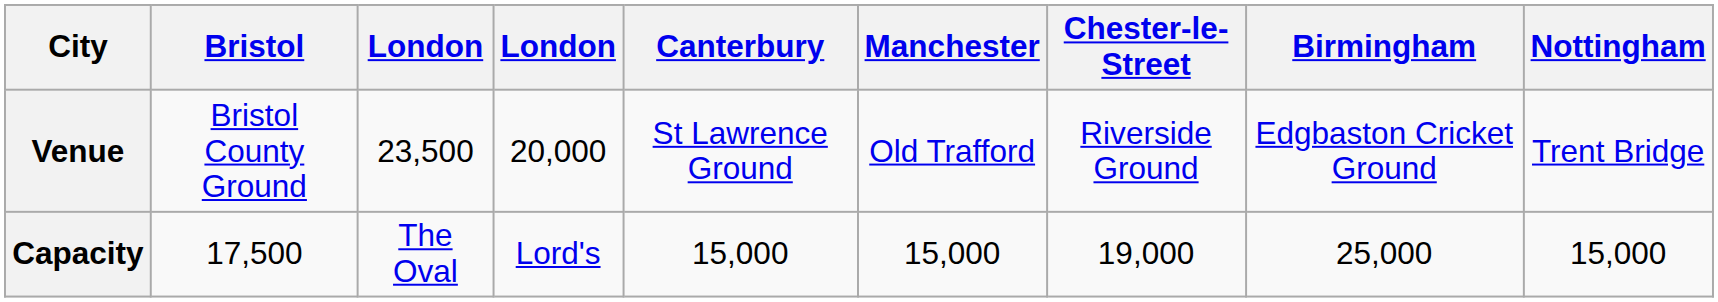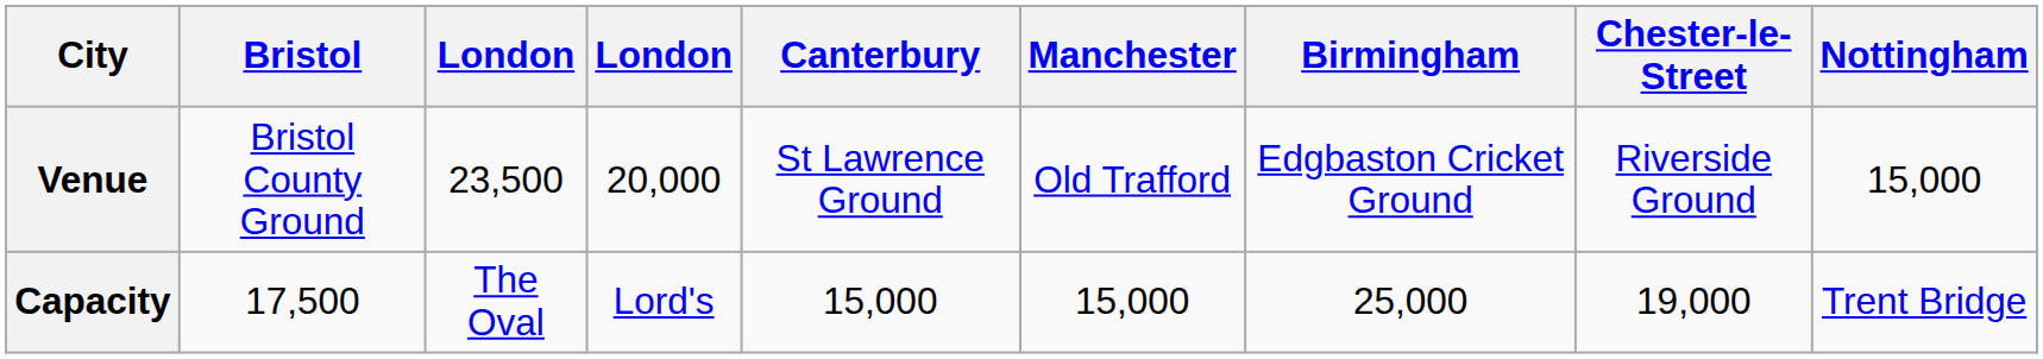columns swapped: Chester-le-Street <-> Birmingham
Venue | Nottingham: Trent Bridge -> 15,000
Capacity | Nottingham: 15,000 -> Trent Bridge
